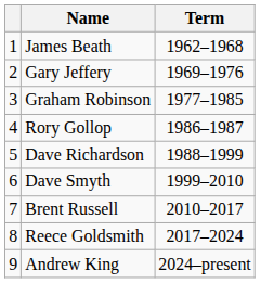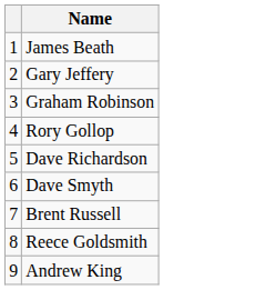- column: Term | 1962–1968 | 1969–1976 | 1977–1985 | 1986–1987 | 1988–1999 | 1999–2010 | 2010–2017 | 2017–2024 | 2024–present
